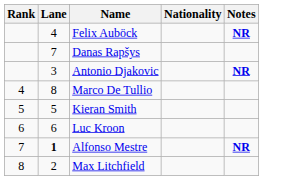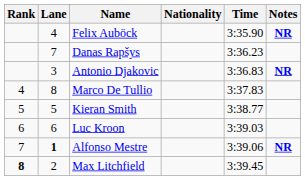+ column: Time | 3:35.90 | 3:36.23 | 3:36.83 | 3:37.83 | 3:38.77 | 3:39.03 | 3:39.06 | 3:39.45
Max Litchfield | Rank: normal -> bold
